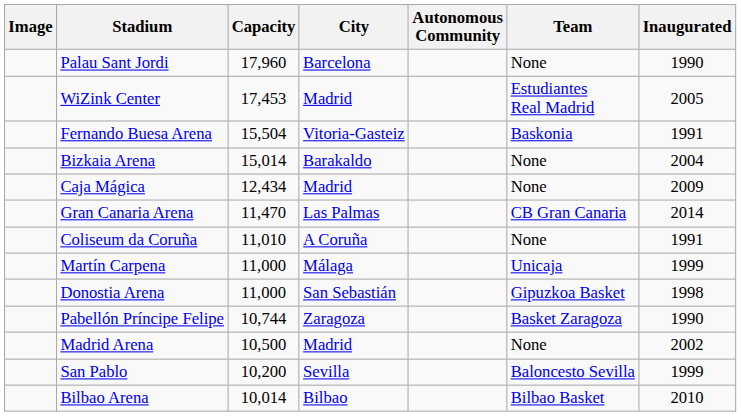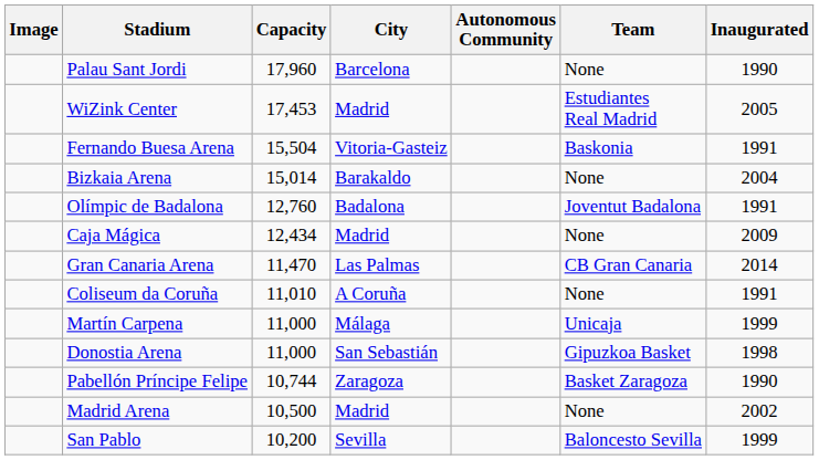+ row: Olímpic de Badalona | 12,760 | Badalona | Joventut Badalona | 1991
- row: Bilbao Arena | 10,014 | Bilbao | Bilbao Basket | 2010
